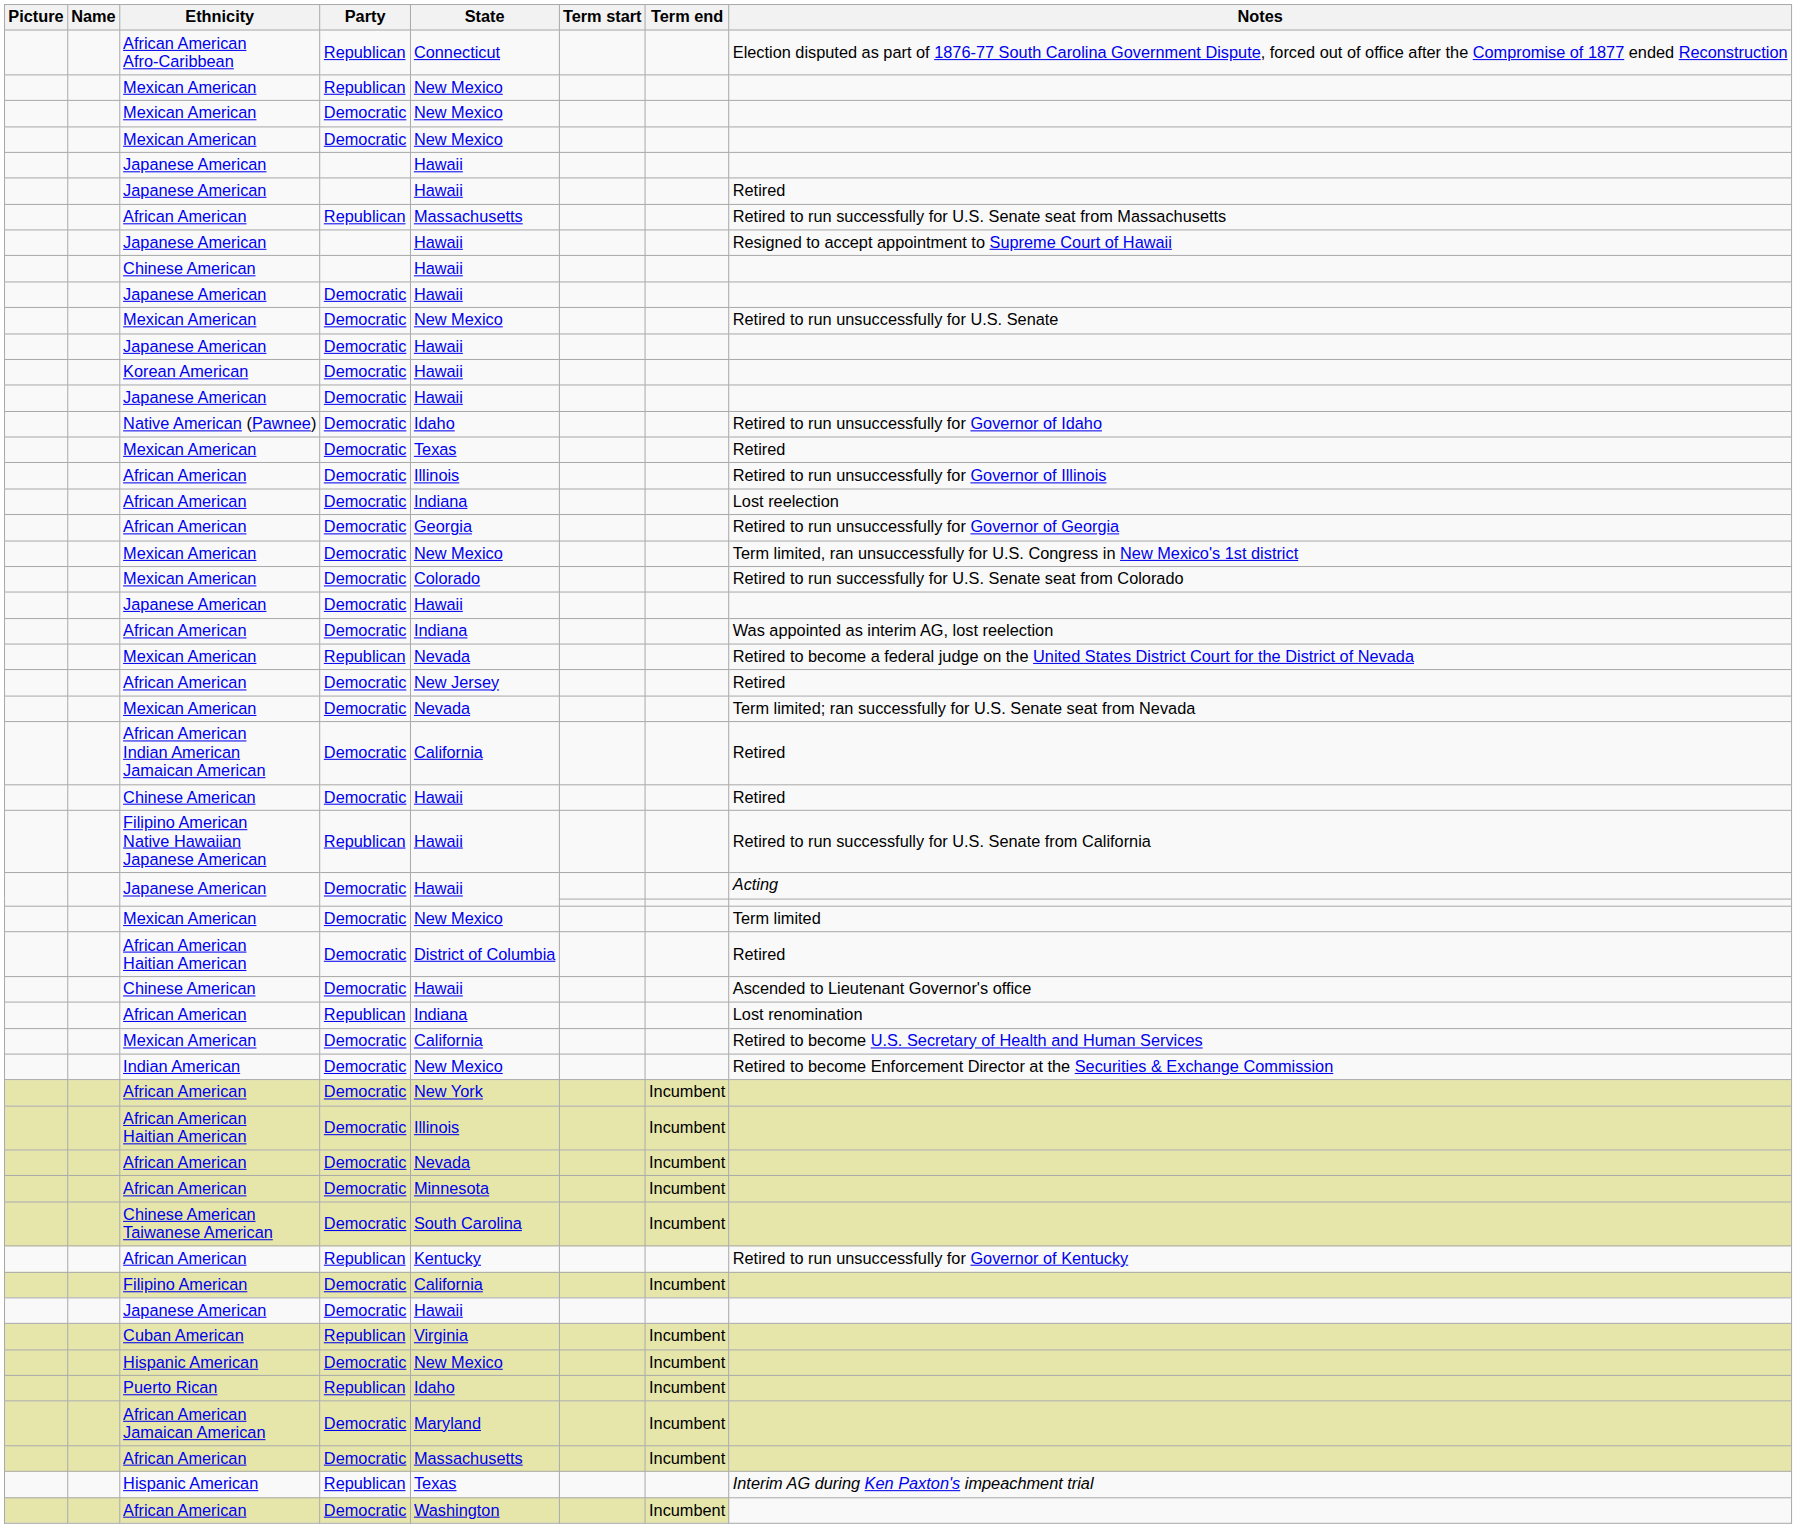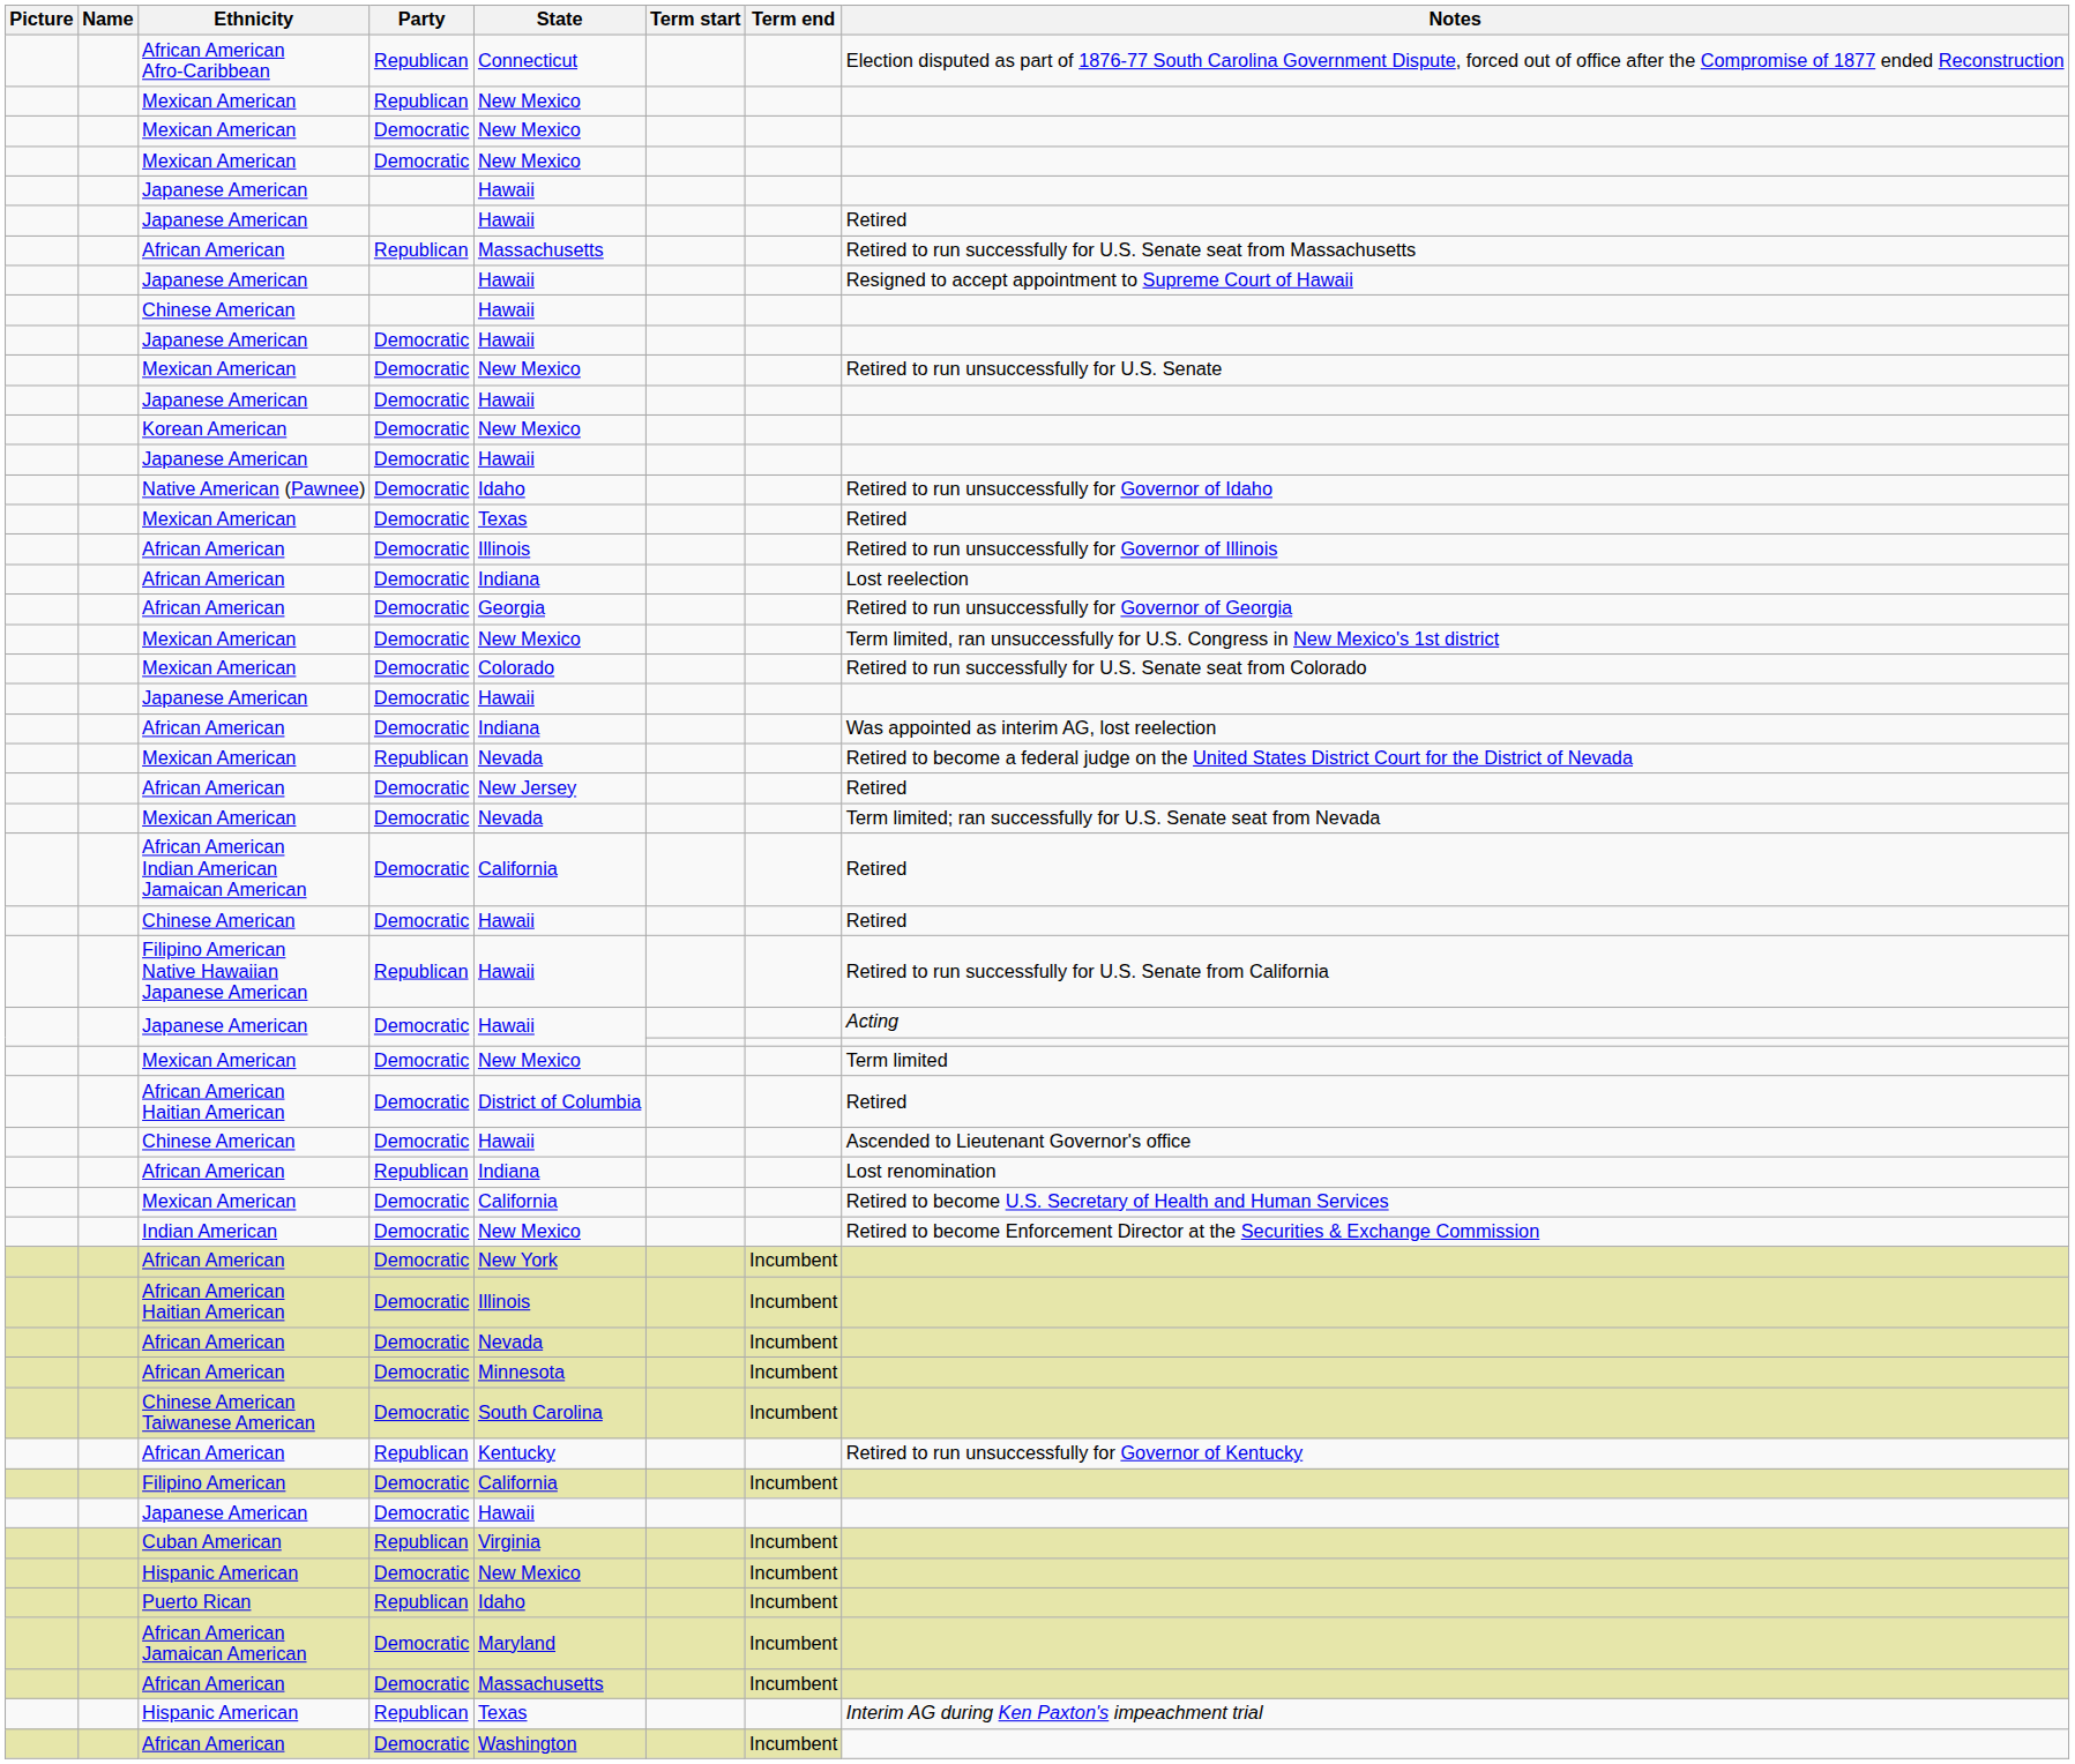Korean American | State: Hawaii -> New Mexico
